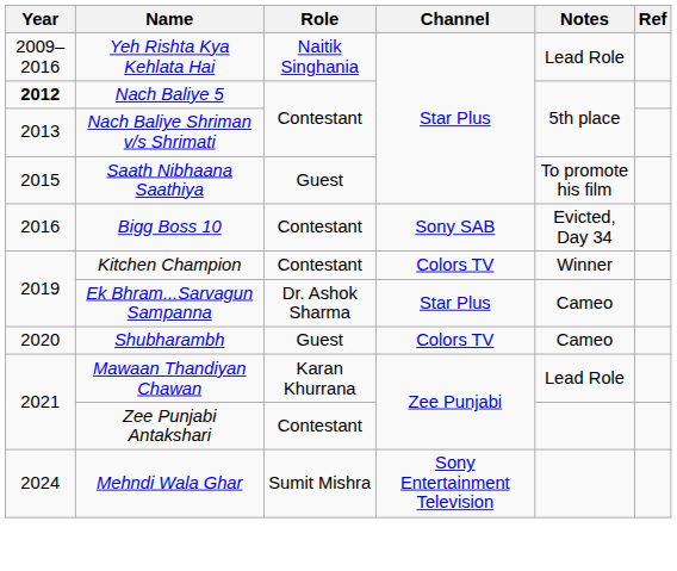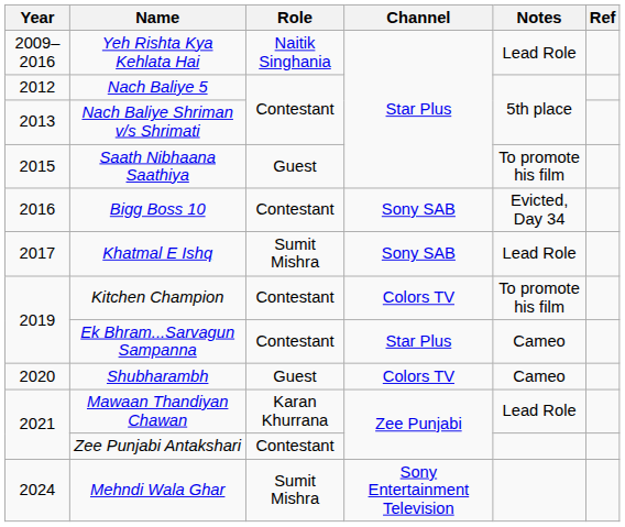Nach Baliye 5 | Year: bold -> normal
+ row: 2017 | Khatmal E Ishq | Sumit Mishra | Sony SAB | Lead Role
Kitchen Champion | Notes: Winner -> To promote his film
Ek Bhram...Sarvagun Sampanna | Role: Dr. Ashok Sharma -> Contestant
